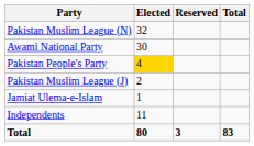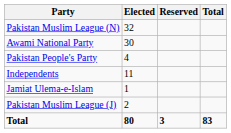Pakistan People's Party | Elected: gold background -> no background
rows swapped: Pakistan Muslim League (J) <-> Independents
